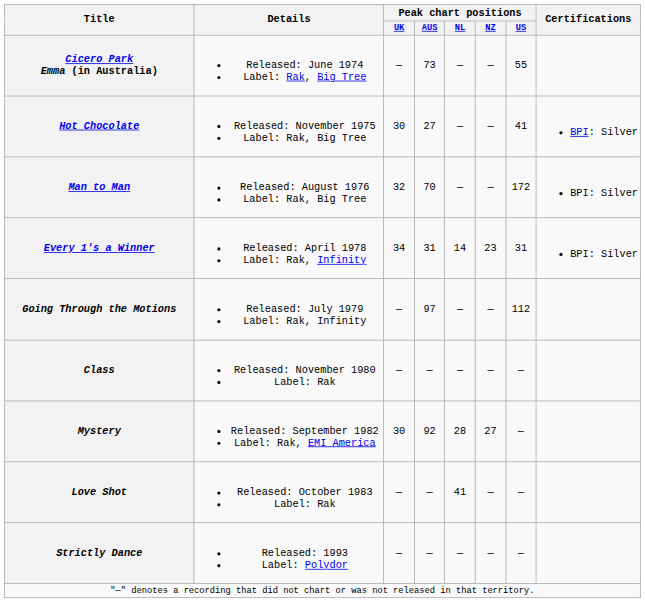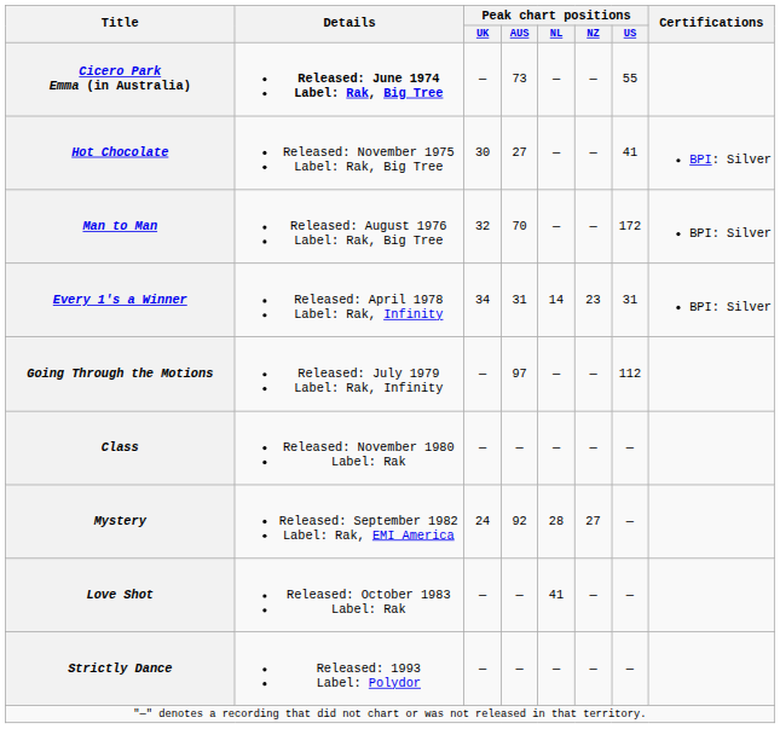Cicero Park Emma (in Australia) | Details: normal -> bold
Mystery | Peak chart positions / UK: 30 -> 24
